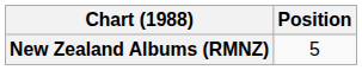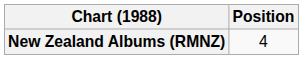New Zealand Albums (RMNZ) | Position: 5 -> 4
